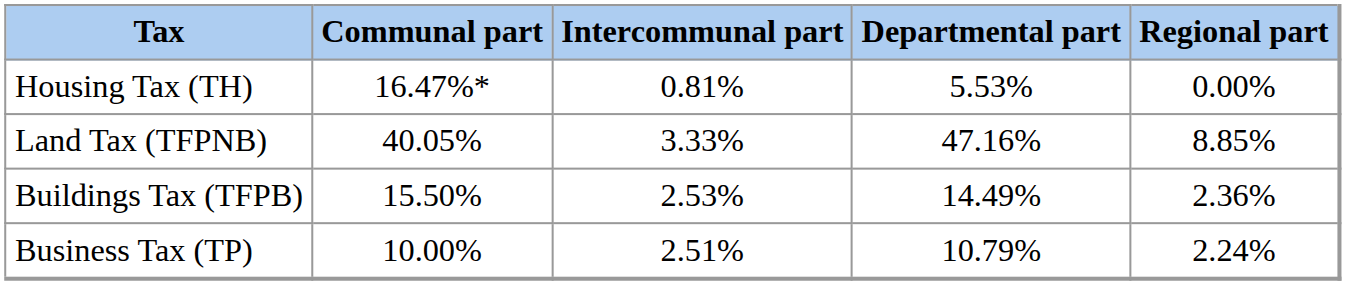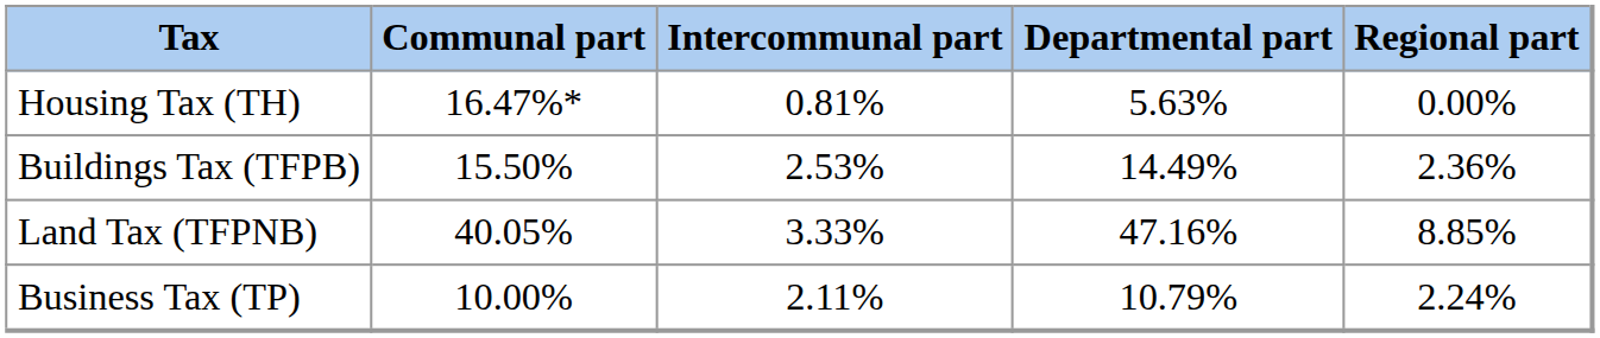Housing Tax (TH) | Departmental part: 5.53% -> 5.63%
rows swapped: Buildings Tax (TFPB) <-> Land Tax (TFPNB)
Business Tax (TP) | Intercommunal part: 2.51% -> 2.11%
